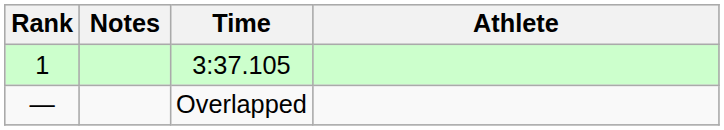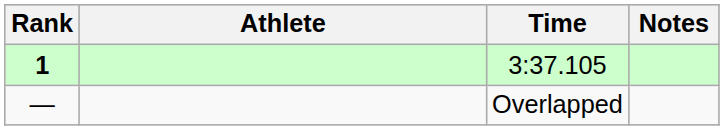columns swapped: Athlete <-> Notes
3:37.105 | Rank: normal -> bold
